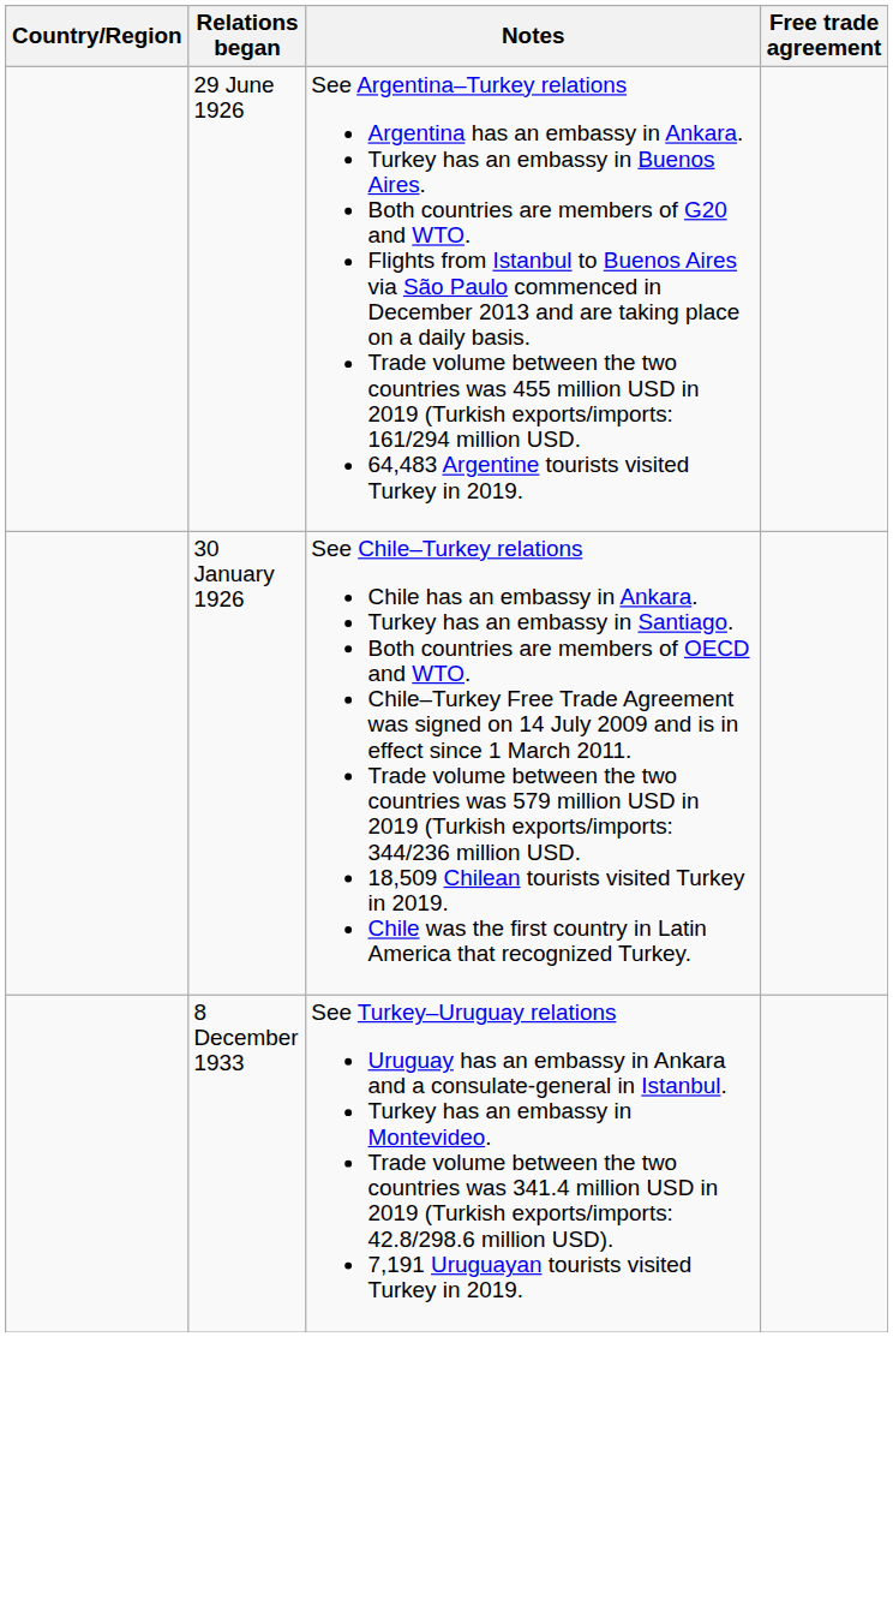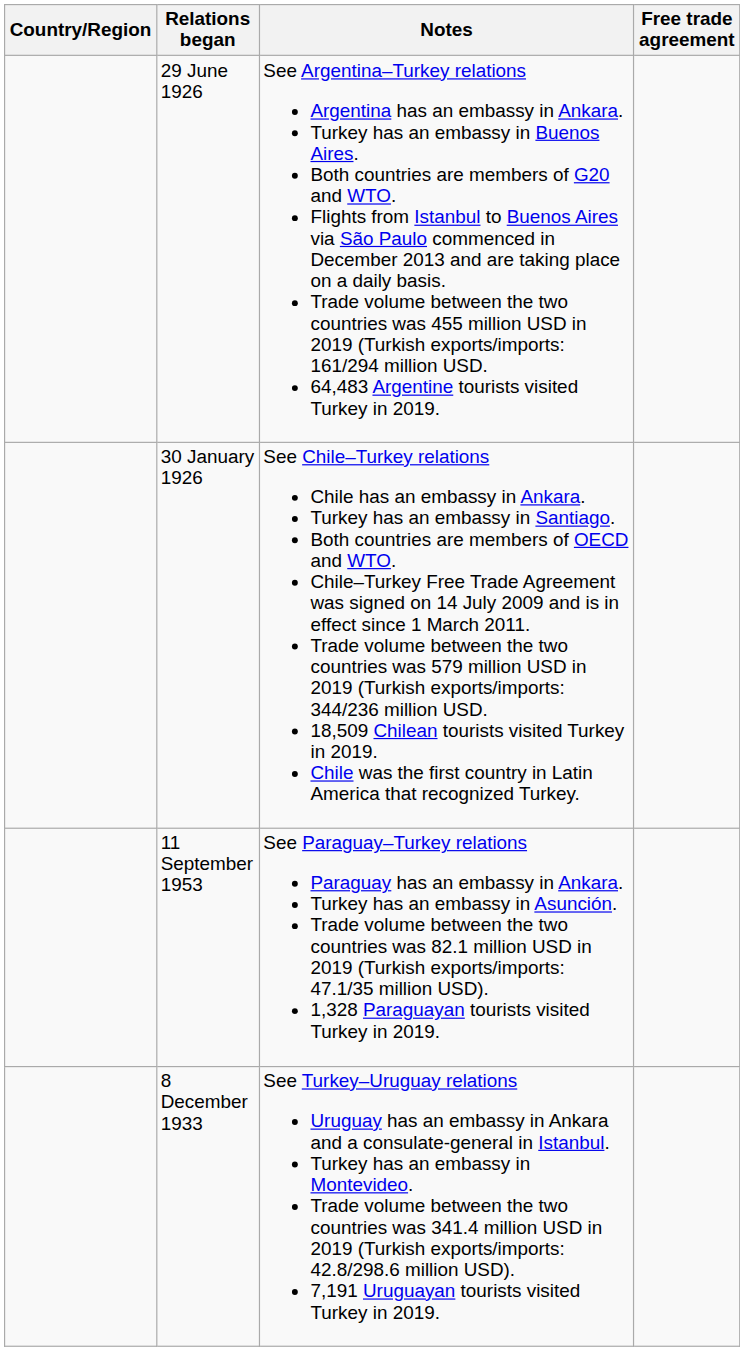+ row: 11 September 1953 | See Paraguay–Turkey relations Paraguay has an embassy in Ankara. Turkey has an embassy in Asunción. Trade volume between the two countries was 82.1 million USD in 2019 (Turkish exports/imports: 47.1/35 million USD). 1,328 Paraguayan tourists visited Turkey in 2019.
